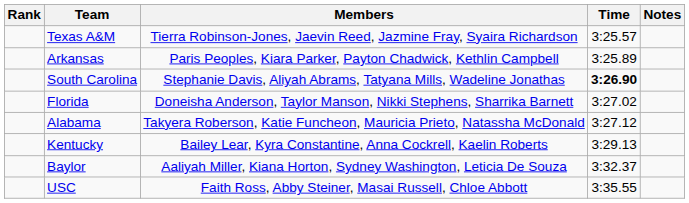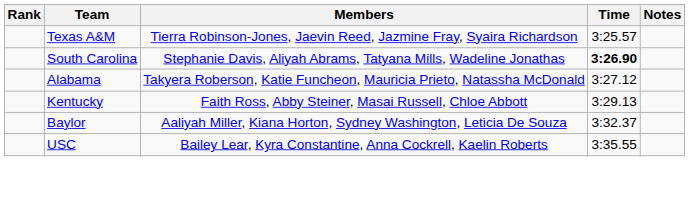- row: Arkansas | Paris Peoples, Kiara Parker, Payton Chadwick, Kethlin Campbell | 3:25.89
- row: Florida | Doneisha Anderson, Taylor Manson, Nikki Stephens, Sharrika Barnett | 3:27.02
Kentucky | Members: Bailey Lear, Kyra Constantine, Anna Cockrell, Kaelin Roberts -> Faith Ross, Abby Steiner, Masai Russell, Chloe Abbott
USC | Members: Faith Ross, Abby Steiner, Masai Russell, Chloe Abbott -> Bailey Lear, Kyra Constantine, Anna Cockrell, Kaelin Roberts
